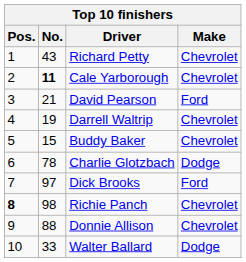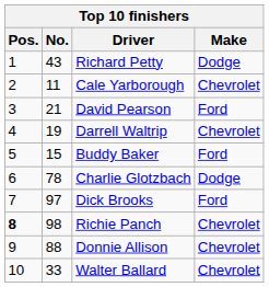Richard Petty | Make: Chevrolet -> Dodge
Cale Yarborough | No.: bold -> normal
Buddy Baker | Make: Chevrolet -> Ford
Walter Ballard | Make: Dodge -> Chevrolet
